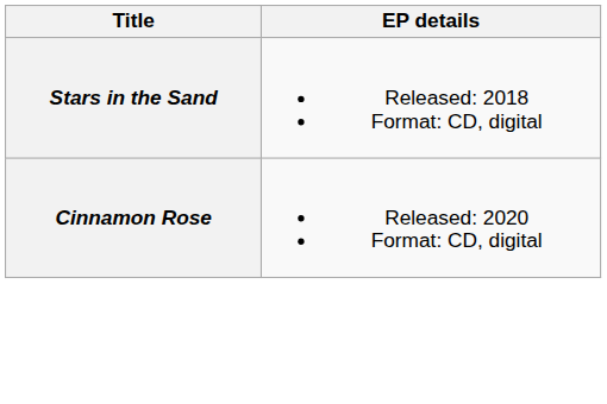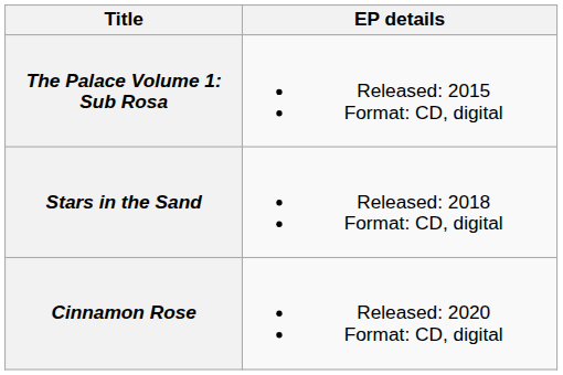+ row: The Palace Volume 1: Sub Rosa | Released: 2015 Format: CD, digital
